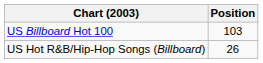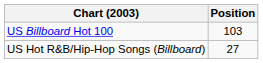US Hot R&B/Hip-Hop Songs (Billboard) | Position: 26 -> 27
